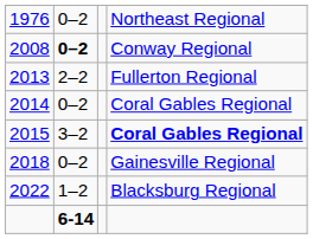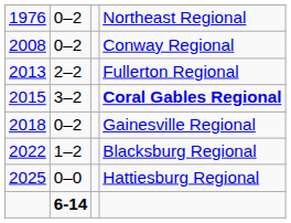2008 | column 2: bold -> normal
- row: 2014 | 0–2 | Coral Gables Regional
+ row: 2025 | 0–0 | Hattiesburg Regional
